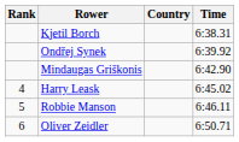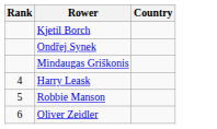- column: Time | 6:38.31 | 6:39.92 | 6:42.90 | 6:45.02 | 6:46.11 | 6:50.71
